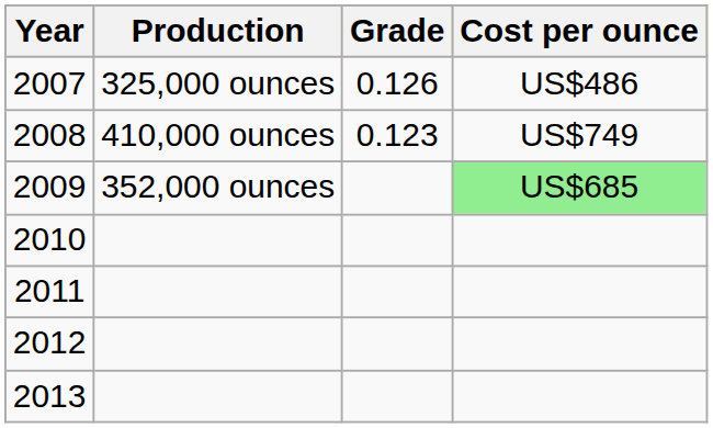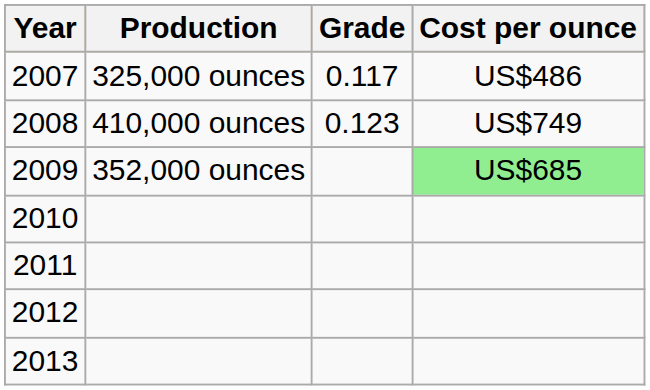2007 | Grade: 0.126 -> 0.117
